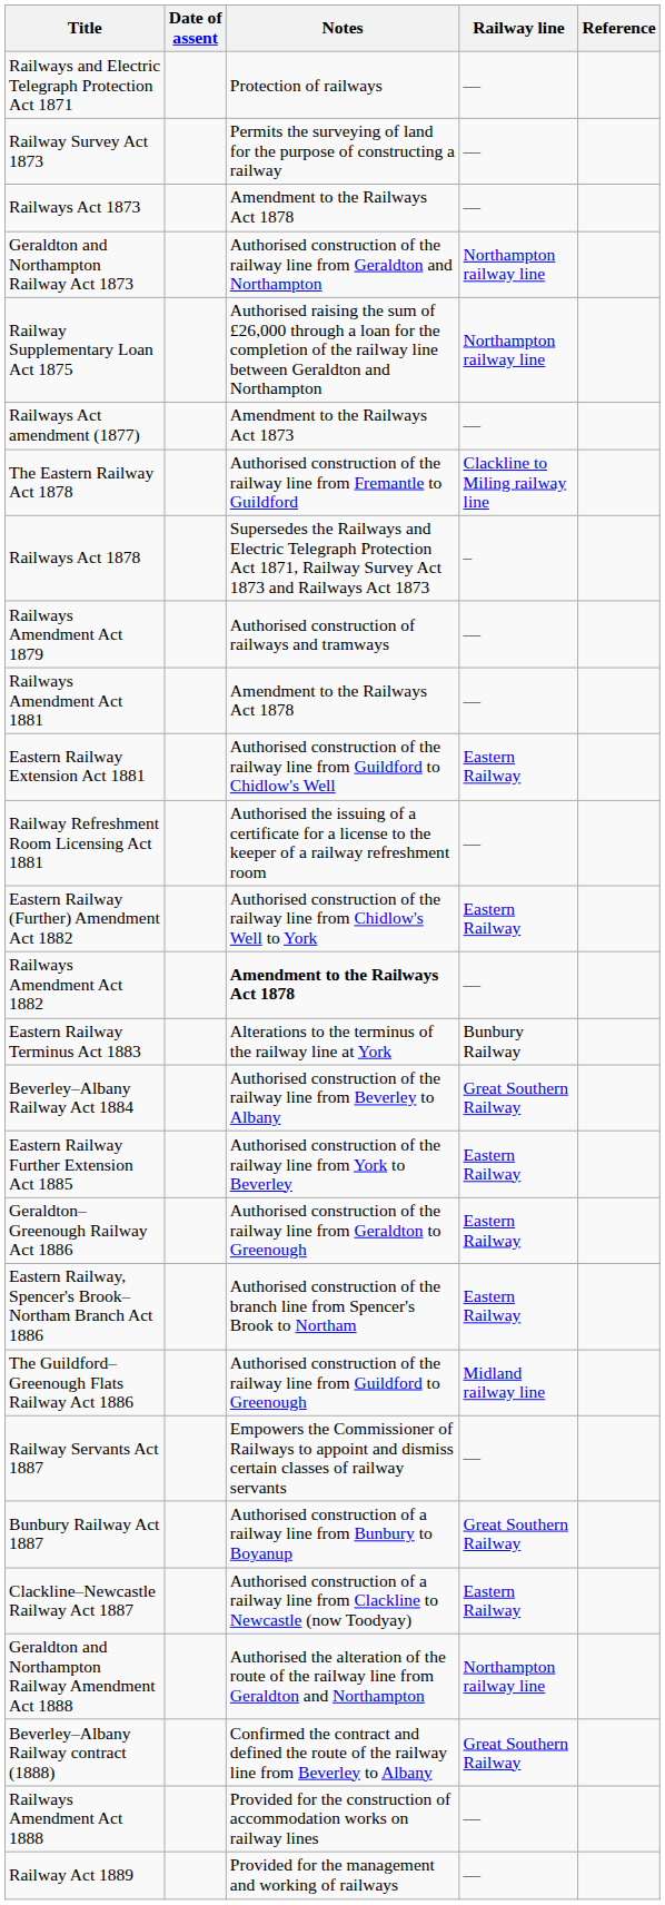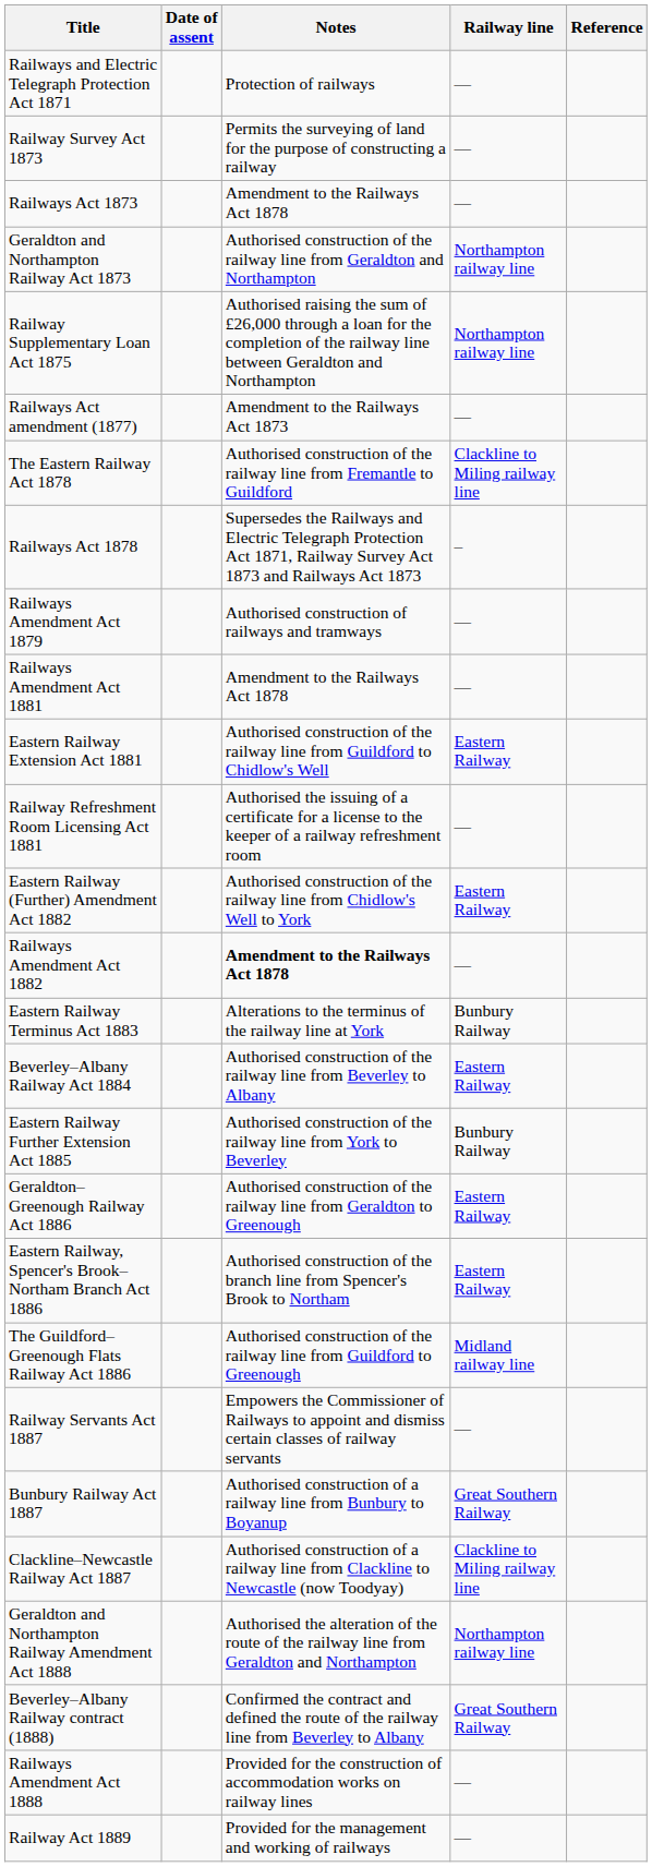Beverley–Albany Railway Act 1884 | Railway line: Great Southern Railway -> Eastern Railway
Eastern Railway Further Extension Act 1885 | Railway line: Eastern Railway -> Bunbury Railway
Clackline–Newcastle Railway Act 1887 | Railway line: Eastern Railway -> Clackline to Miling railway line
